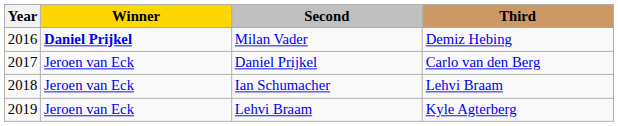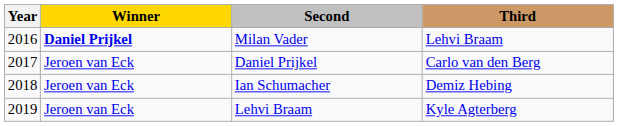Milan Vader | Third: Demiz Hebing -> Lehvi Braam
Ian Schumacher | Third: Lehvi Braam -> Demiz Hebing
